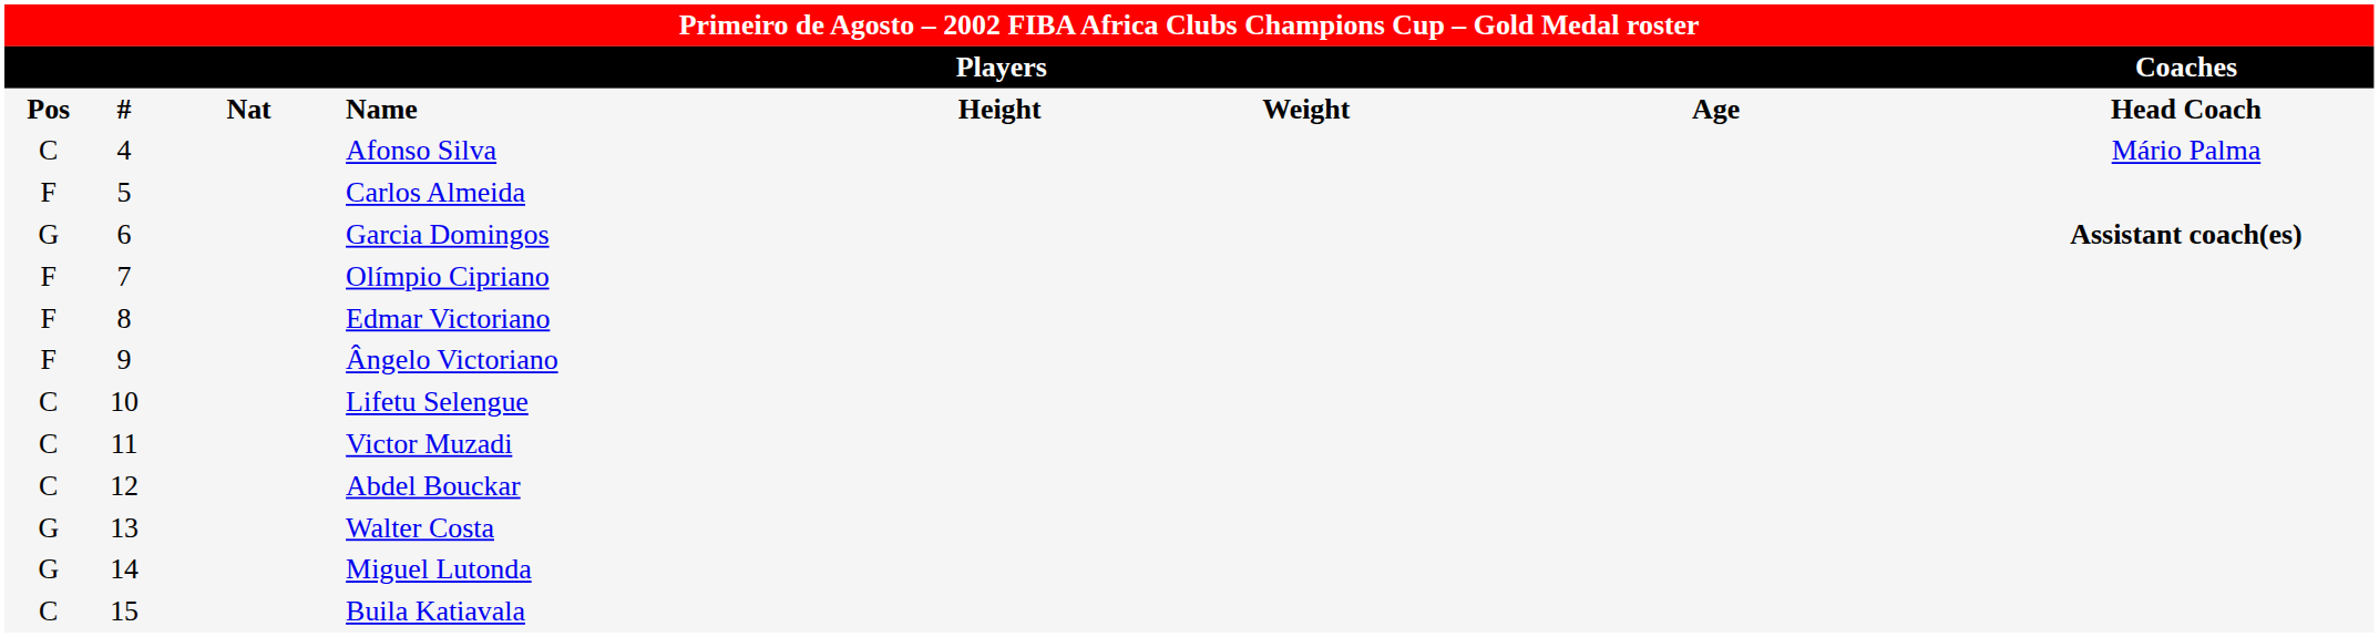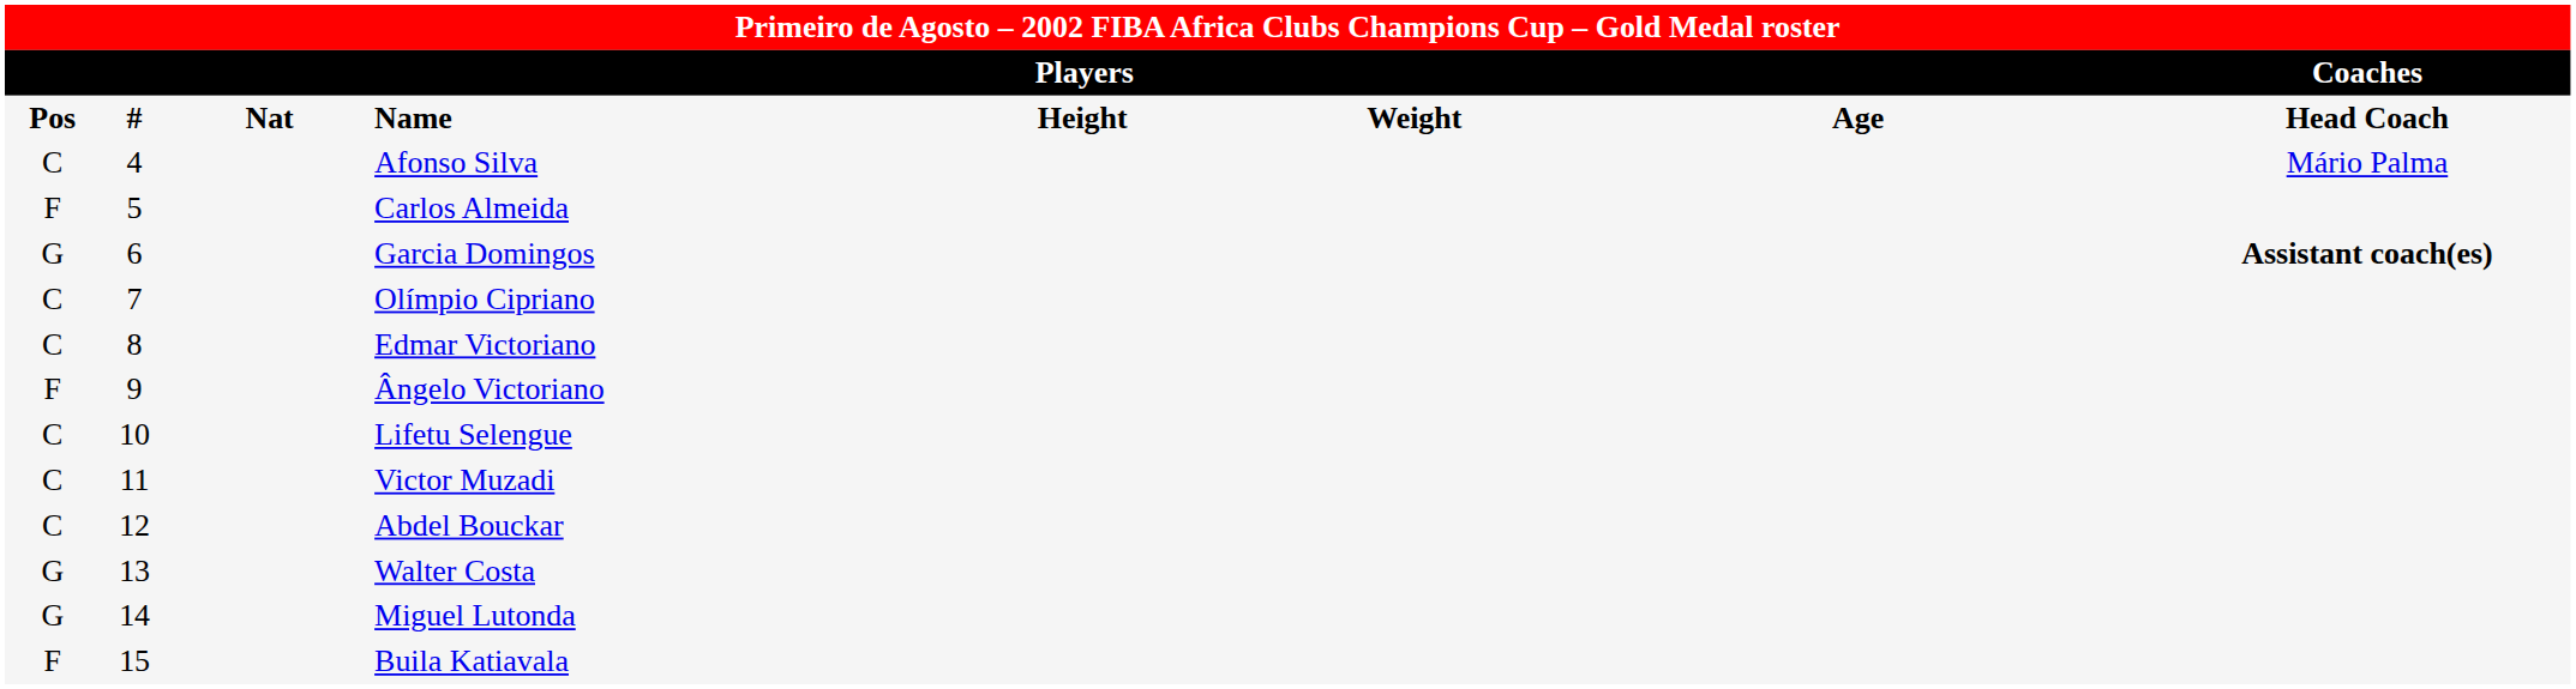Olímpio Cipriano | column 1: F -> C
Edmar Victoriano | column 1: F -> C
Buila Katiavala | column 1: C -> F
